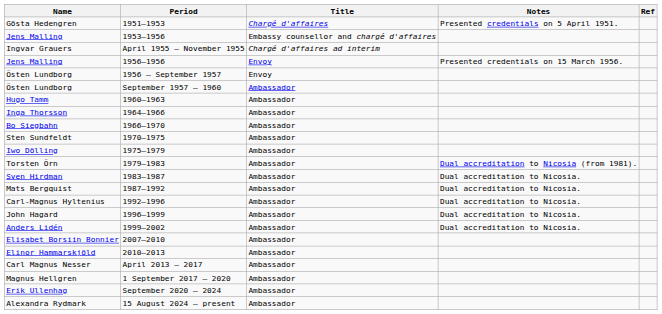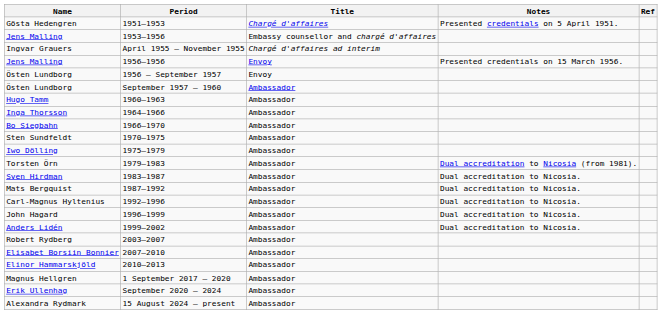+ row: Robert Rydberg | 2003–2007 | Ambassador
- row: Carl Magnus Nesser | April 2013 – 2017 | Ambassador
